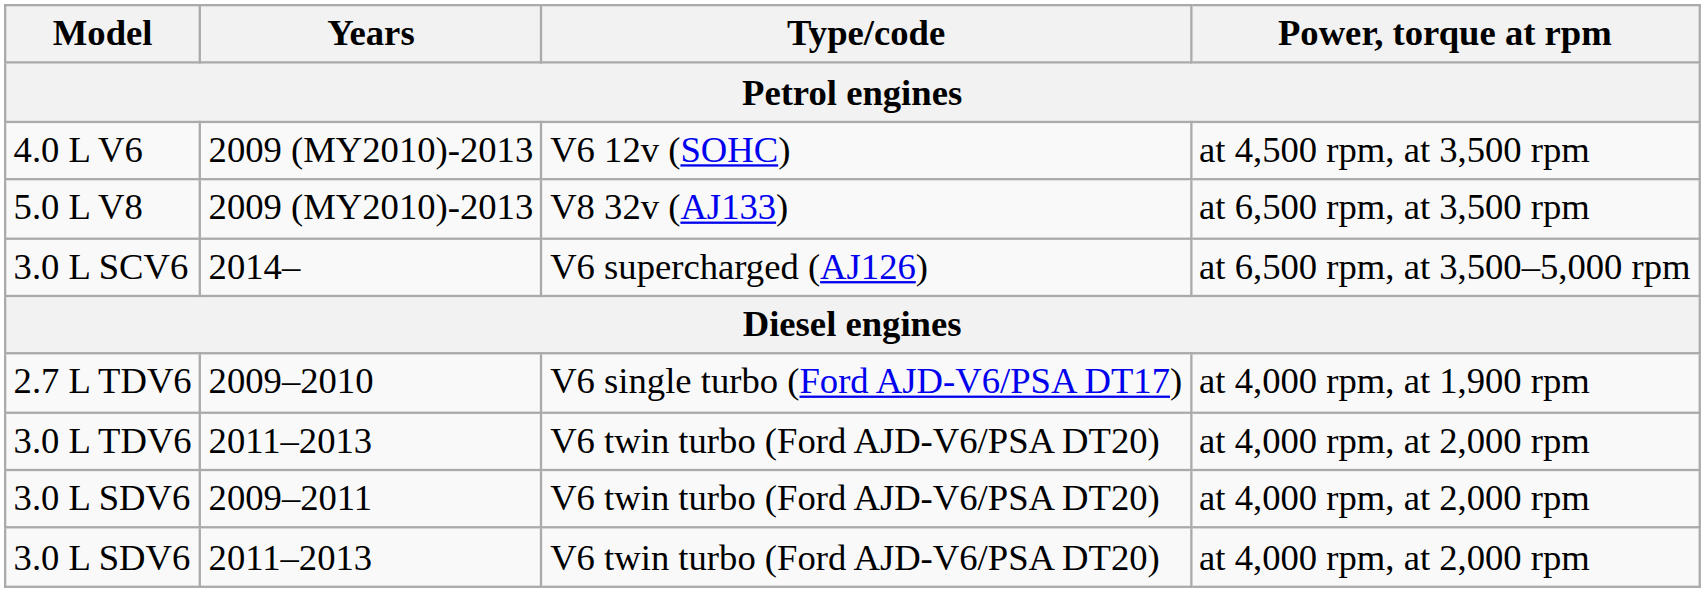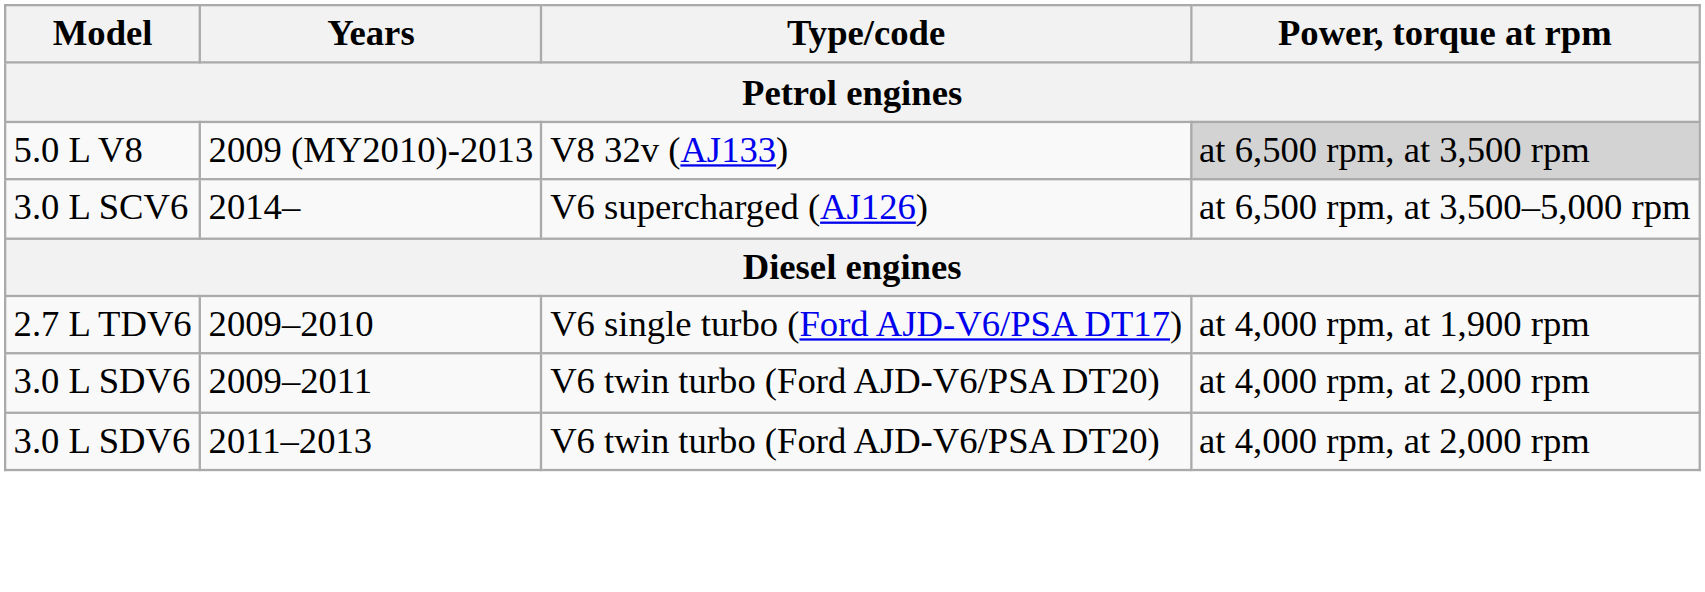- row: 4.0 L V6 | 2009 (MY2010)-2013 | V6 12v (SOHC) | at 4,500 rpm, at 3,500 rpm
5.0 L V8 | Power, torque at rpm: no background -> lightgrey background
- row: 3.0 L TDV6 | 2011–2013 | V6 twin turbo (Ford AJD-V6/PSA DT20) | at 4,000 rpm, at 2,000 rpm
